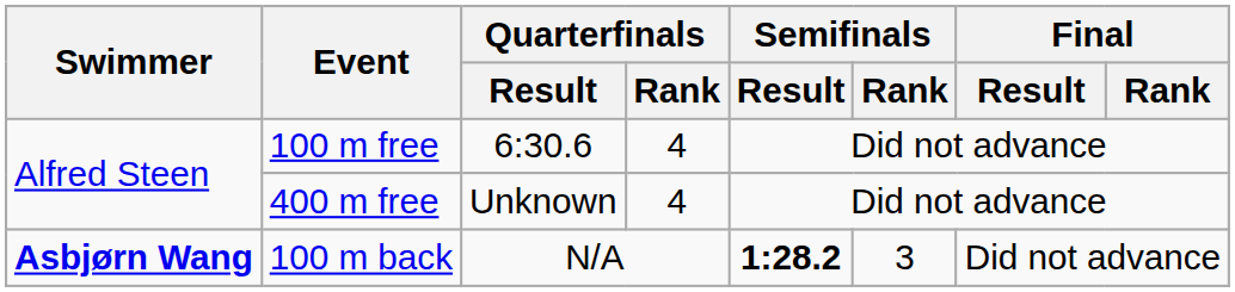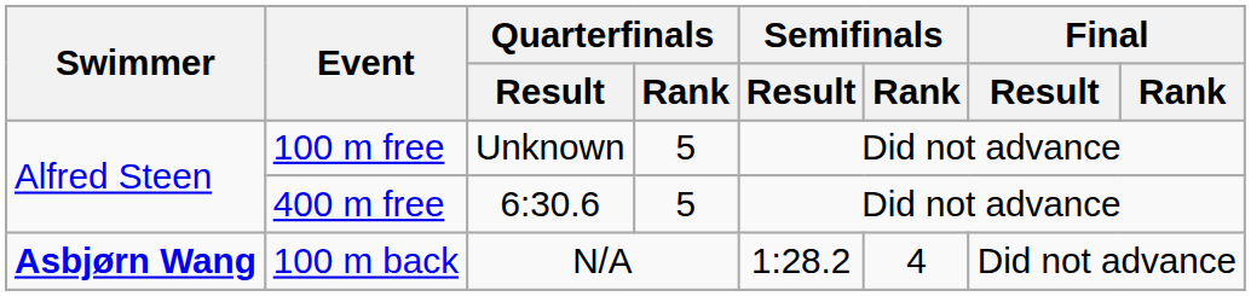100 m free | Quarterfinals / Result: 6:30.6 -> Unknown
100 m free | Quarterfinals / Rank: 4 -> 5
400 m free | Quarterfinals / Result: Unknown -> 6:30.6
400 m free | Quarterfinals / Rank: 4 -> 5
100 m back | Semifinals / Result: bold -> normal
100 m back | Semifinals / Rank: 3 -> 4
